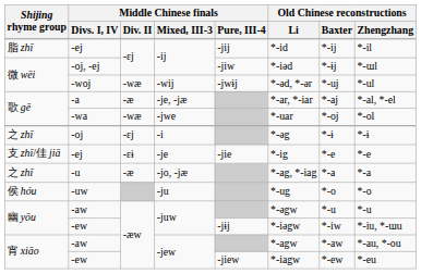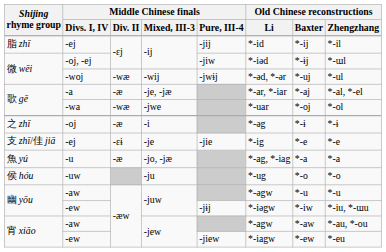-oj | Middle Chinese finals / Div. II: -ɛj -> -æ
-u | Shijing rhyme group: 之 zhī -> 魚 yú
